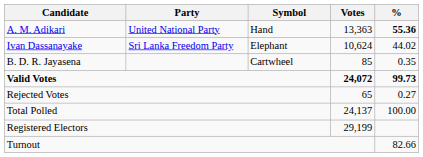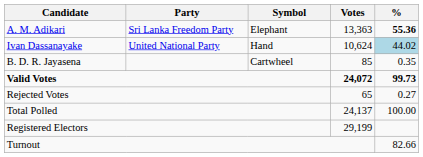A. M. Adikari | Party: United National Party -> Sri Lanka Freedom Party
A. M. Adikari | Symbol: Hand -> Elephant
Ivan Dassanayake | Party: Sri Lanka Freedom Party -> United National Party
Ivan Dassanayake | Symbol: Elephant -> Hand
Ivan Dassanayake | %: no background -> lightblue background
